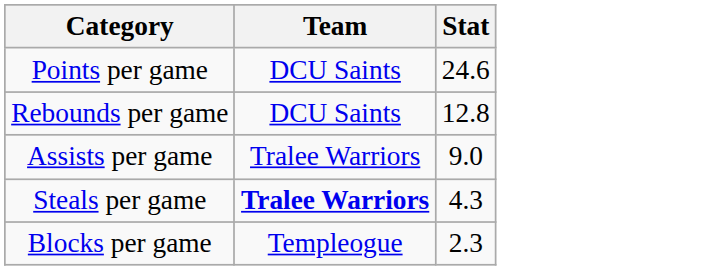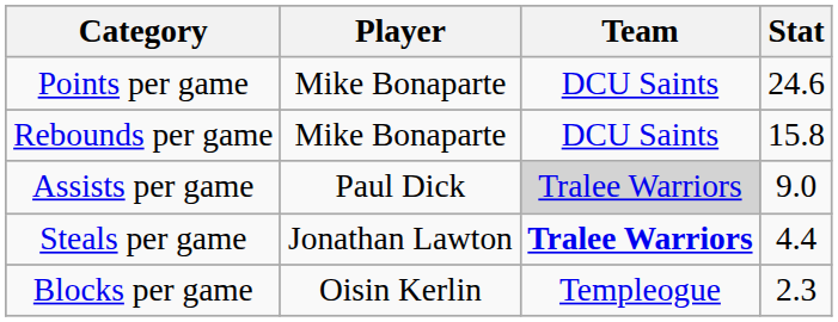+ column: Player | Mike Bonaparte | Mike Bonaparte | Paul Dick | Jonathan Lawton | Oisin Kerlin
Rebounds per game | Stat: 12.8 -> 15.8
Assists per game | Team: no background -> lightgrey background
Steals per game | Stat: 4.3 -> 4.4
